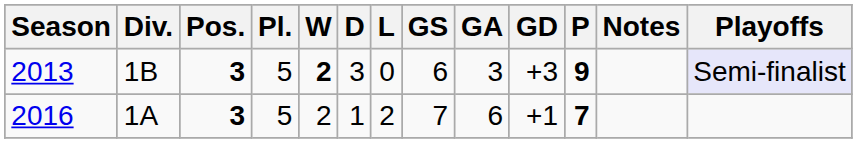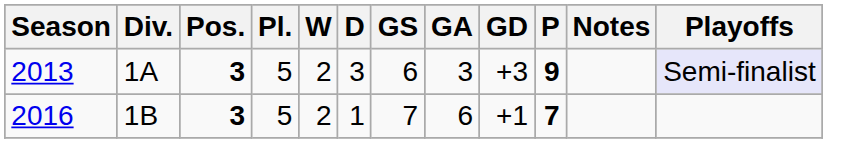- column: L | 0 | 2
2013 | Div.: 1B -> 1A
2013 | W: bold -> normal
2016 | Div.: 1A -> 1B
